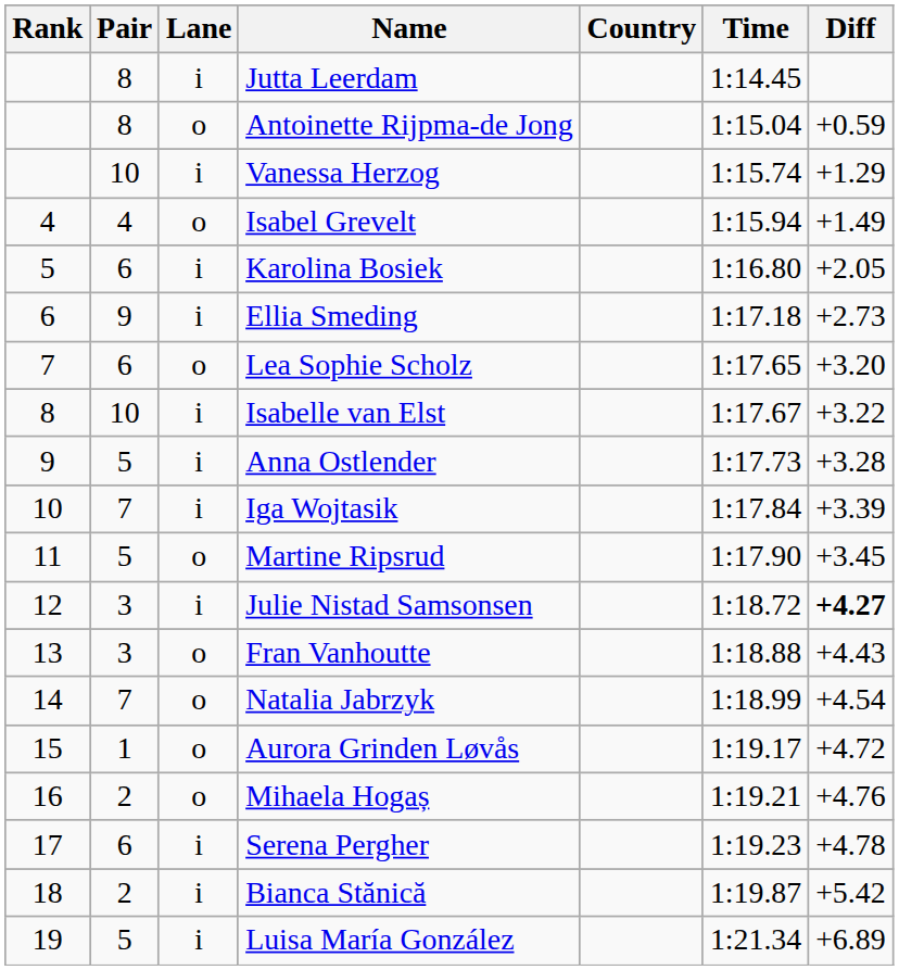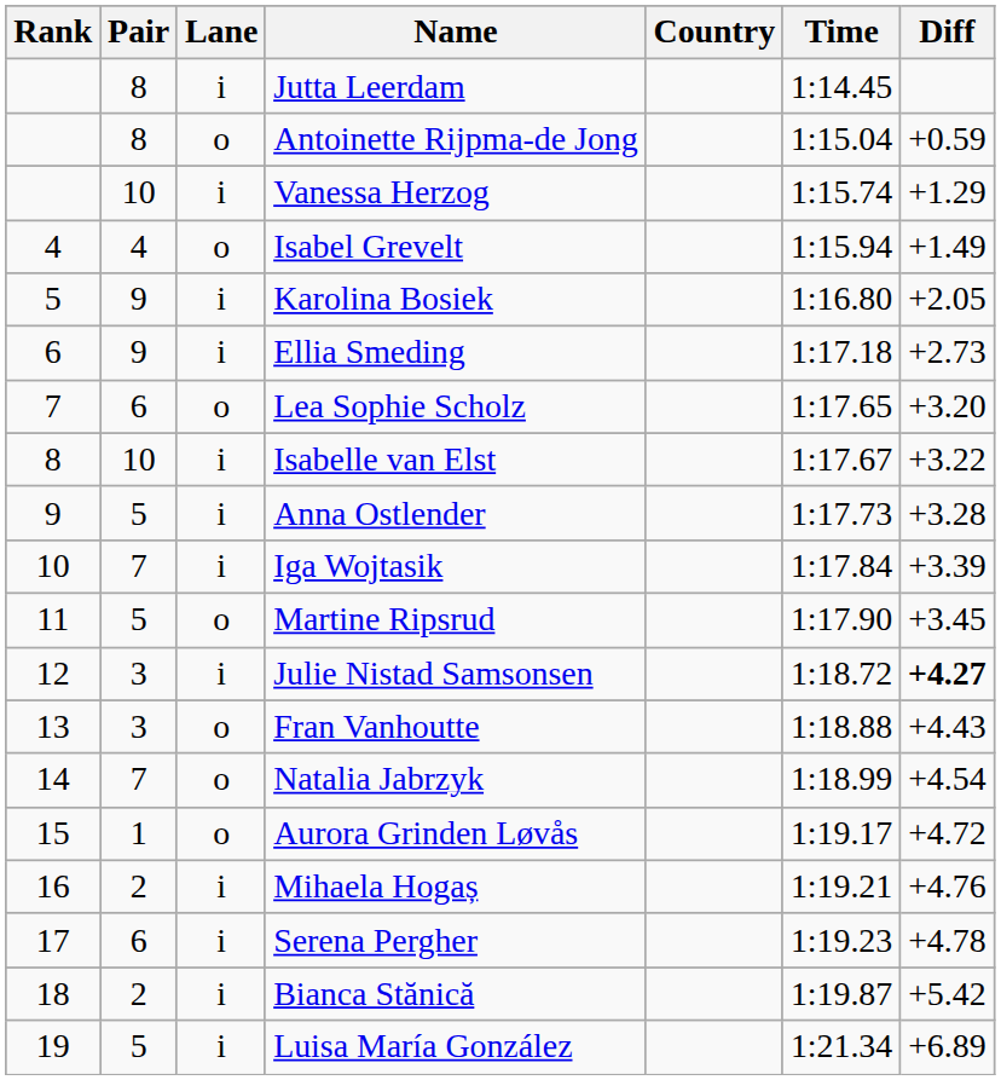Karolina Bosiek | Pair: 6 -> 9
Mihaela Hogaș | Lane: o -> i
